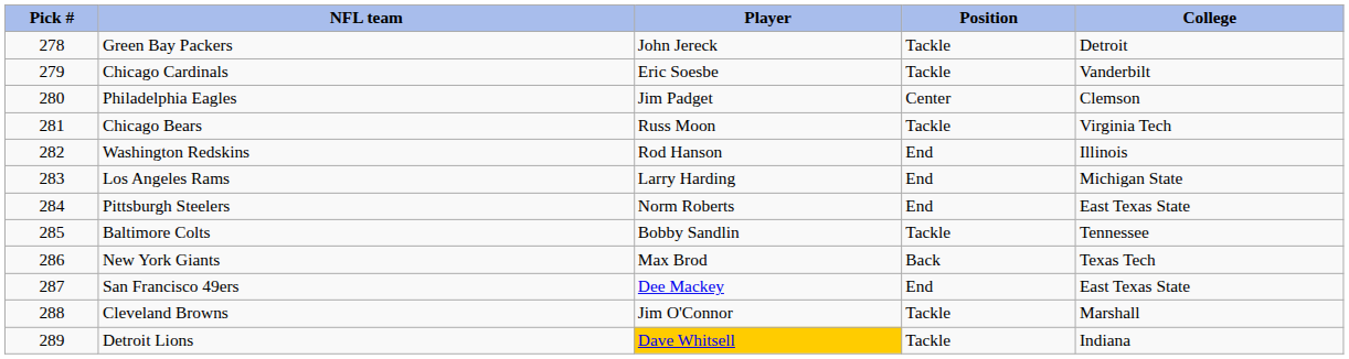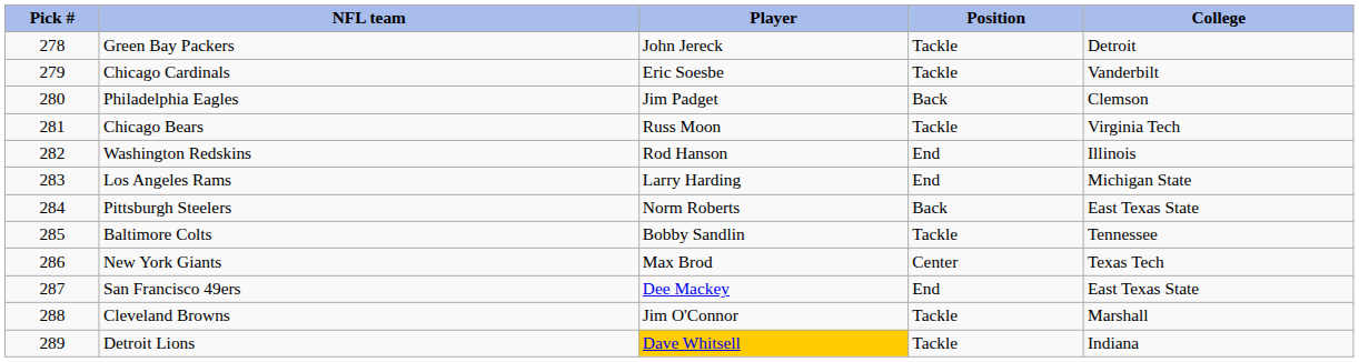Philadelphia Eagles | Position: Center -> Back
Pittsburgh Steelers | Position: End -> Back
New York Giants | Position: Back -> Center
